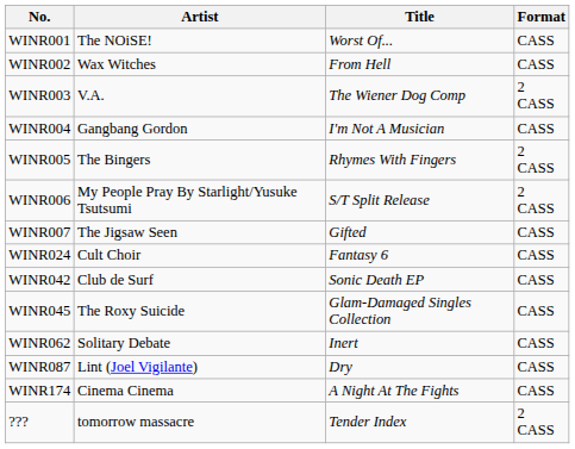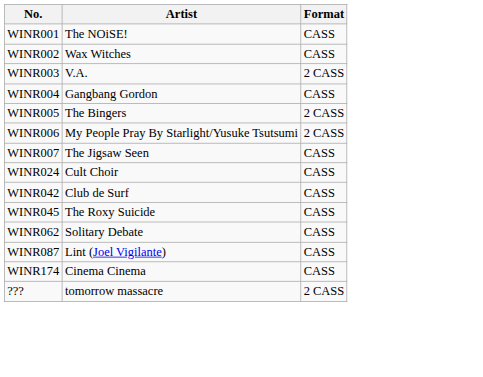- column: Title | Worst Of... | From Hell | The Wiener Dog Comp | I'm Not A Musician | Rhymes With Fingers | S/T Split Release | Gifted | Fantasy 6 | Sonic Death EP | Glam-Damaged Singles Collection | Inert | Dry | A Night At The Fights | Tender Index
